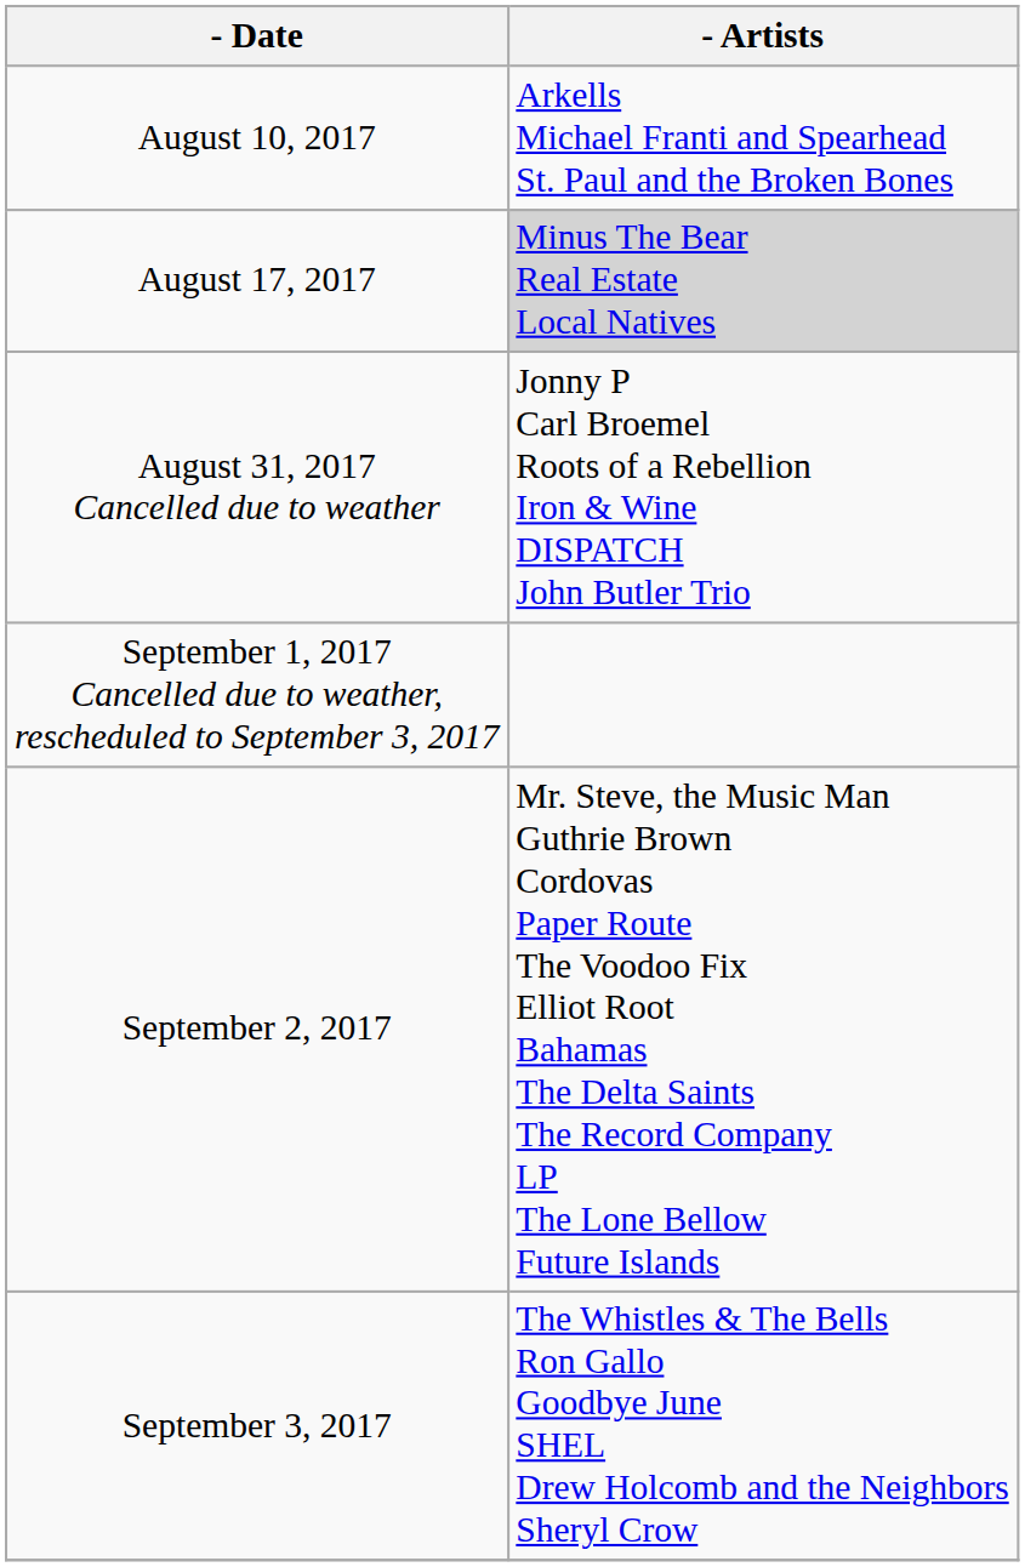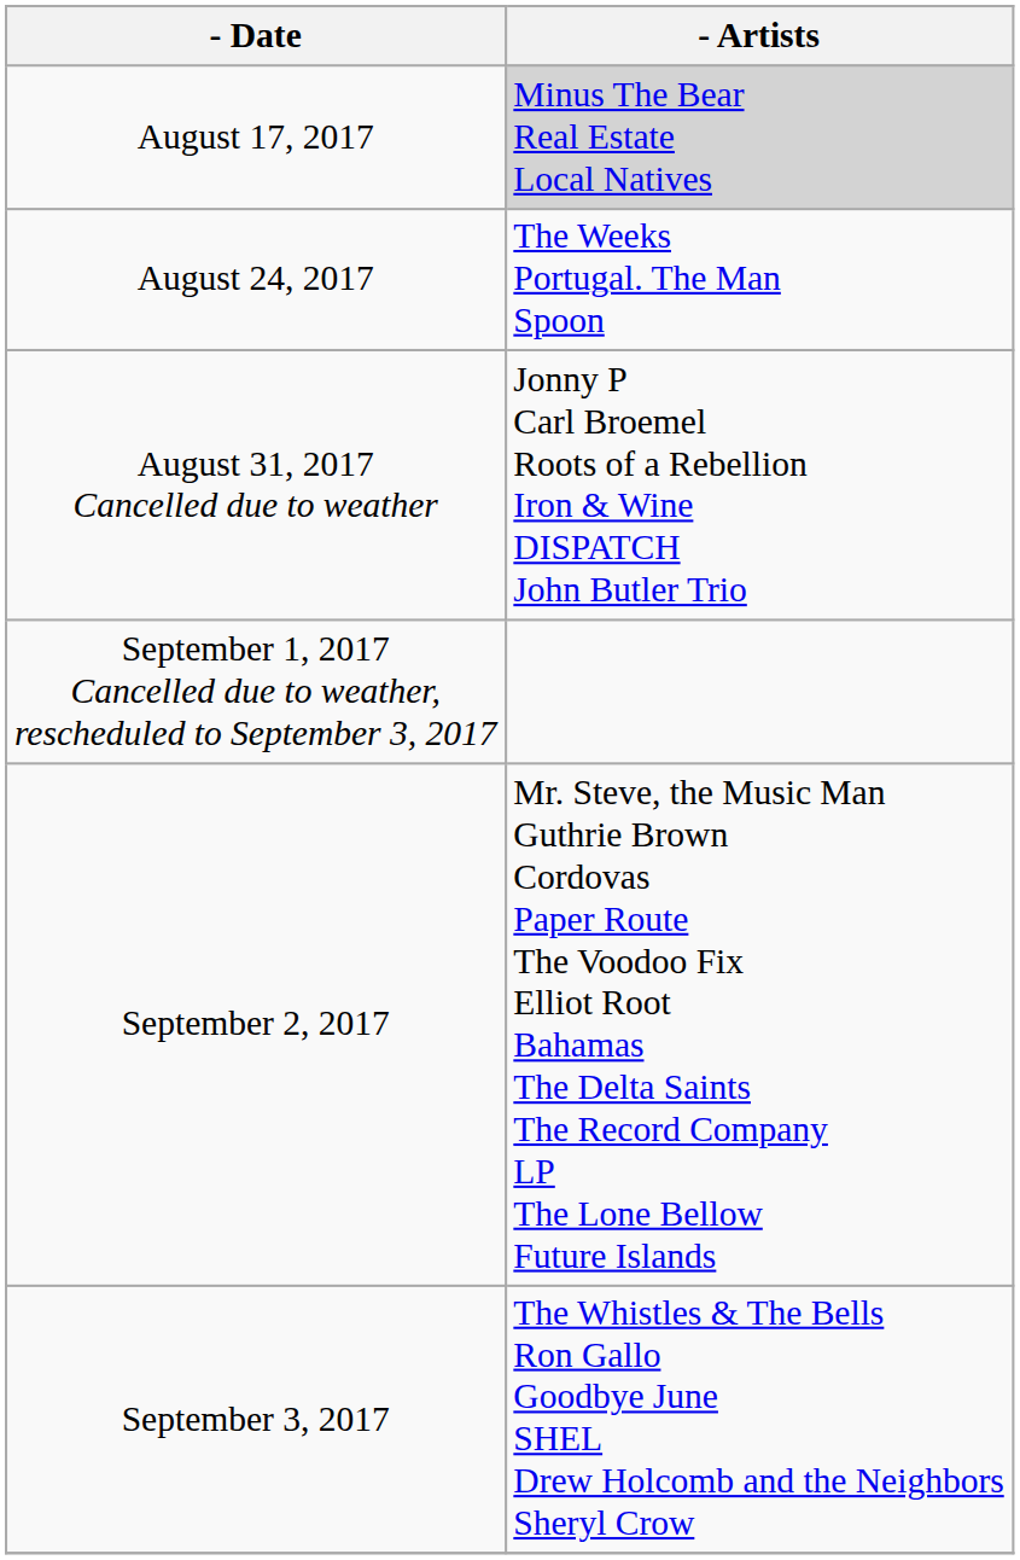- row: August 10, 2017 | Arkells Michael Franti and Spearhead St. Paul and the Broken Bones
+ row: August 24, 2017 | The Weeks Portugal. The Man Spoon
